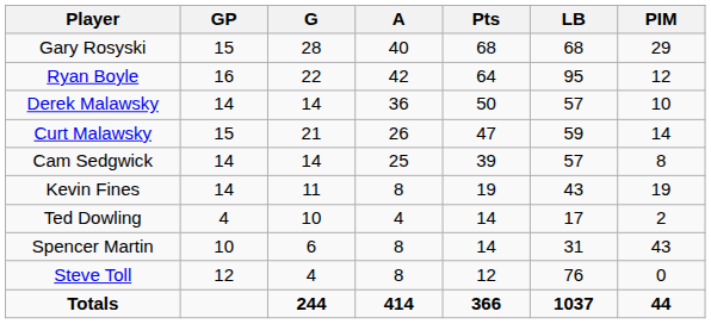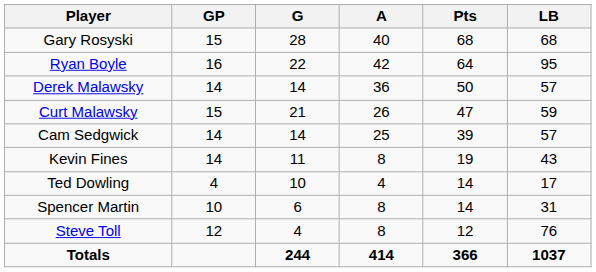- column: PIM | 29 | 12 | 10 | 14 | 8 | 19 | 2 | 43 | 0 | 44
